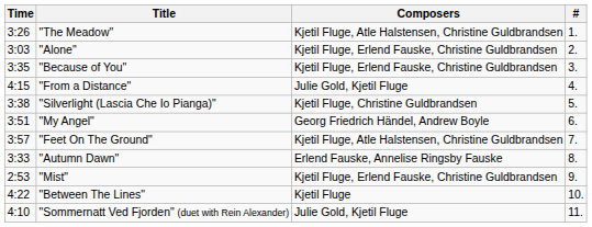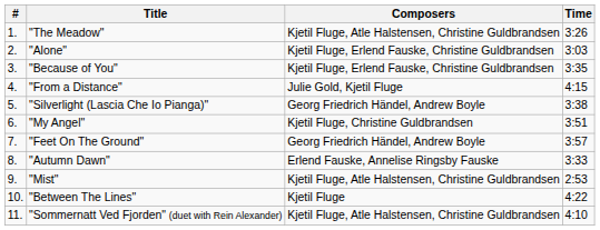columns swapped: # <-> Time
"Silverlight (Lascia Che Io Pianga)" | Composers: Kjetil Fluge, Christine Guldbrandsen -> Georg Friedrich Händel, Andrew Boyle
"My Angel" | Composers: Georg Friedrich Händel, Andrew Boyle -> Kjetil Fluge, Christine Guldbrandsen
"Feet On The Ground" | Composers: Kjetil Fluge, Atle Halstensen, Christine Guldbrandsen -> Georg Friedrich Händel, Andrew Boyle
"Mist" | Composers: Kjetil Fluge, Erlend Fauske, Christine Guldbrandsen -> Kjetil Fluge, Atle Halstensen, Christine Guldbrandsen
"Sommernatt Ved Fjorden" (duet with Rein Alexander) | Composers: Julie Gold, Kjetil Fluge -> Kjetil Fluge, Atle Halstensen, Christine Guldbrandsen
